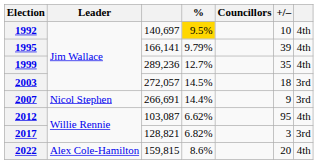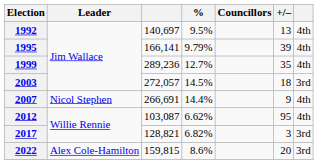1992 | %: gold background -> no background
1992 | +/–: 10 -> 13
2007 | column 7: 3rd -> 4th
2022 | column 7: 4th -> 3rd
